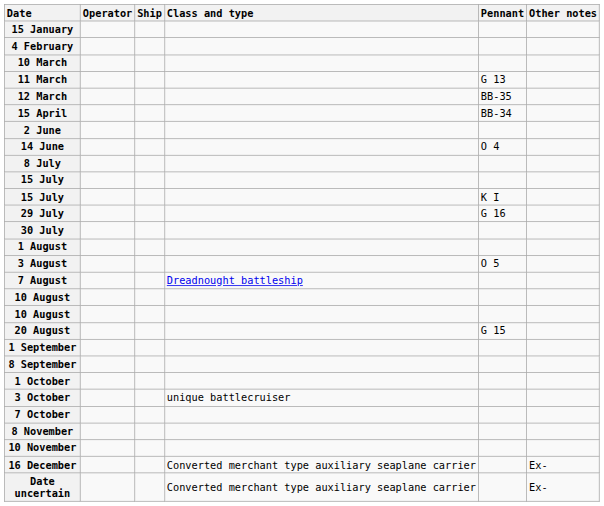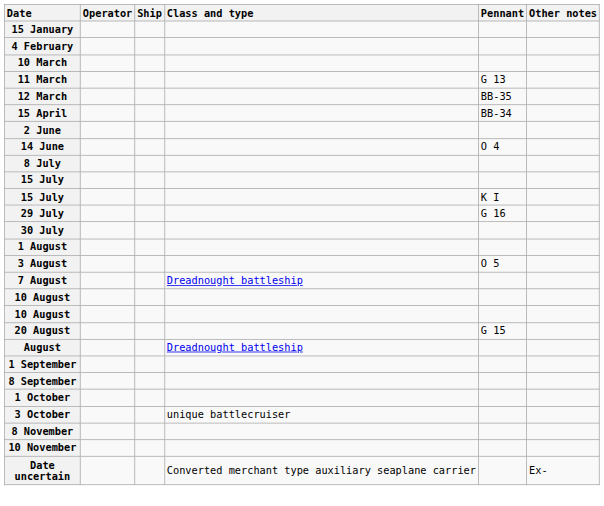+ row: August | Dreadnought battleship
- row: 7 October
- row: 16 December | Converted merchant type auxiliary seaplane carrier | Ex-
